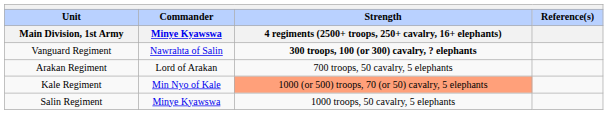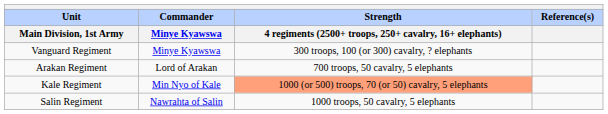Vanguard Regiment | Commander / Minye Kyawswa: Nawrahta of Salin -> Minye Kyawswa
Vanguard Regiment | column 3: bold -> normal
Salin Regiment | Commander / Minye Kyawswa: Minye Kyawswa -> Nawrahta of Salin
